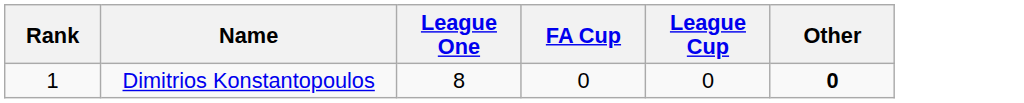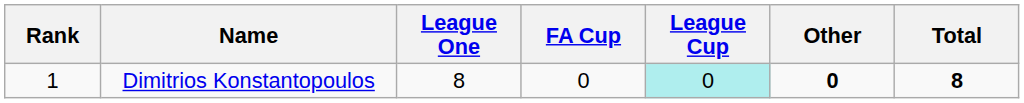+ column: Total | 8
Dimitrios Konstantopoulos | League Cup: no background -> paleturquoise background
